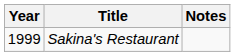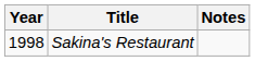Sakina's Restaurant | Year: 1999 -> 1998
